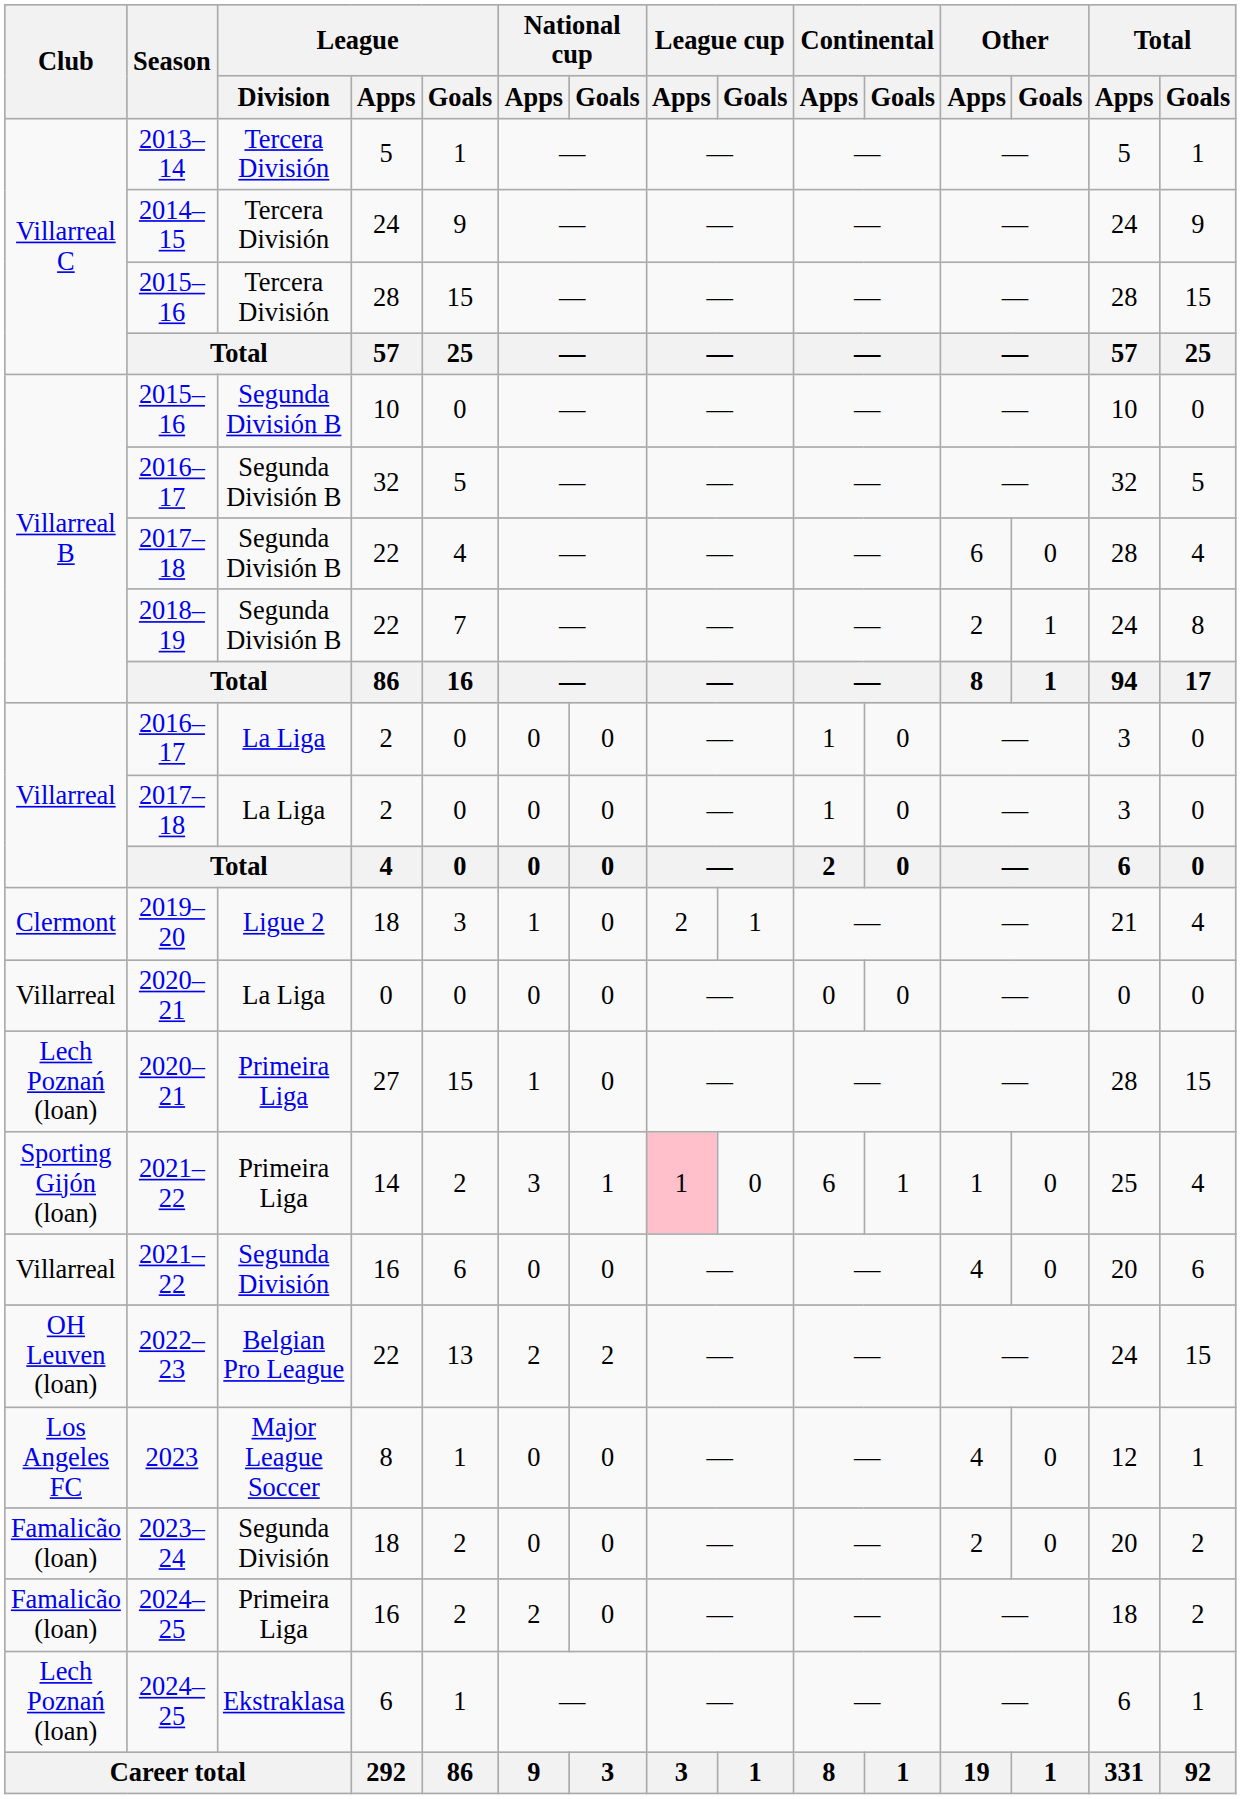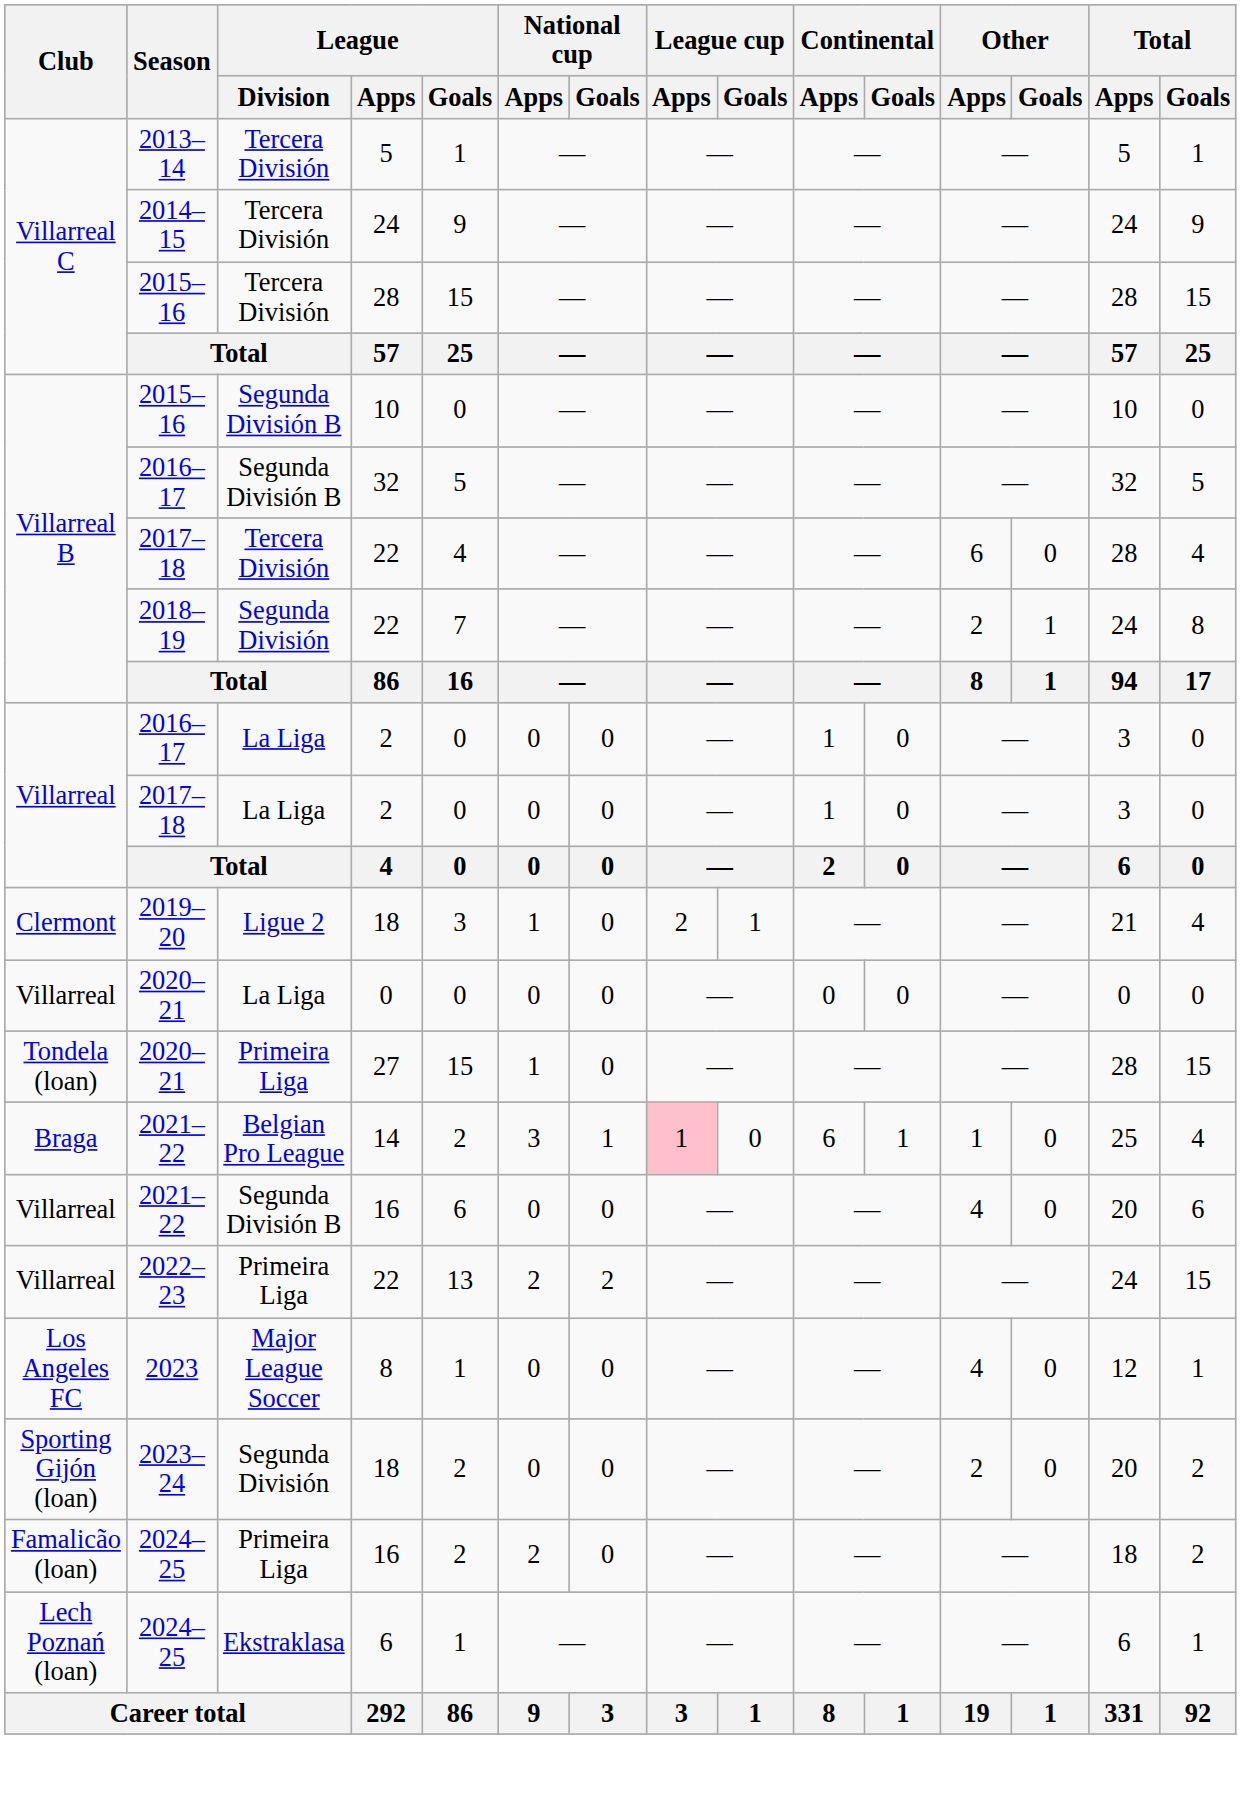2017–18 / 22 | League / Division: Segunda División B -> Tercera División
2018–19 / 22 | League / Division: Segunda División B -> Segunda División
27 | Club: Lech Poznań (loan) -> Tondela (loan)
14 | Club: Sporting Gijón (loan) -> Braga
14 | League / Division: Primeira Liga -> Belgian Pro League
2021–22 / 16 | League / Division: Segunda División -> Segunda División B
2022–23 / 22 | Club: OH Leuven (loan) -> Villarreal
2022–23 / 22 | League / Division: Belgian Pro League -> Primeira Liga
2023–24 / 18 | Club: Famalicão (loan) -> Sporting Gijón (loan)
